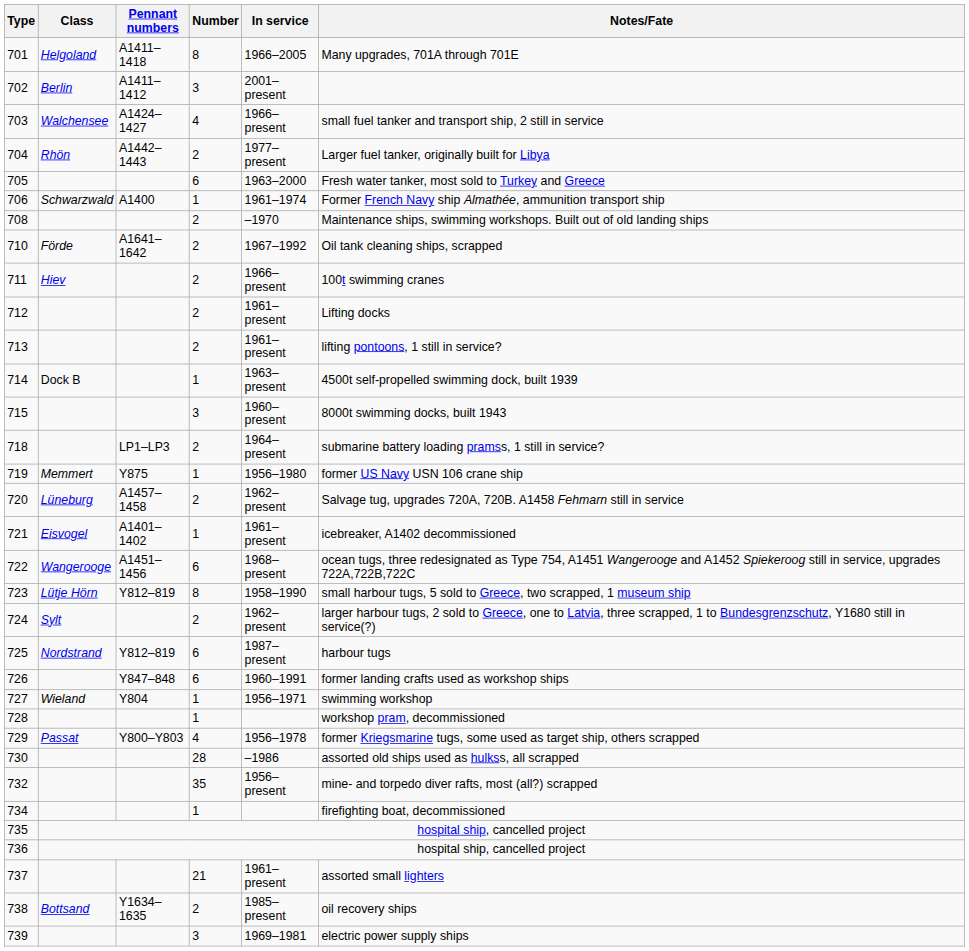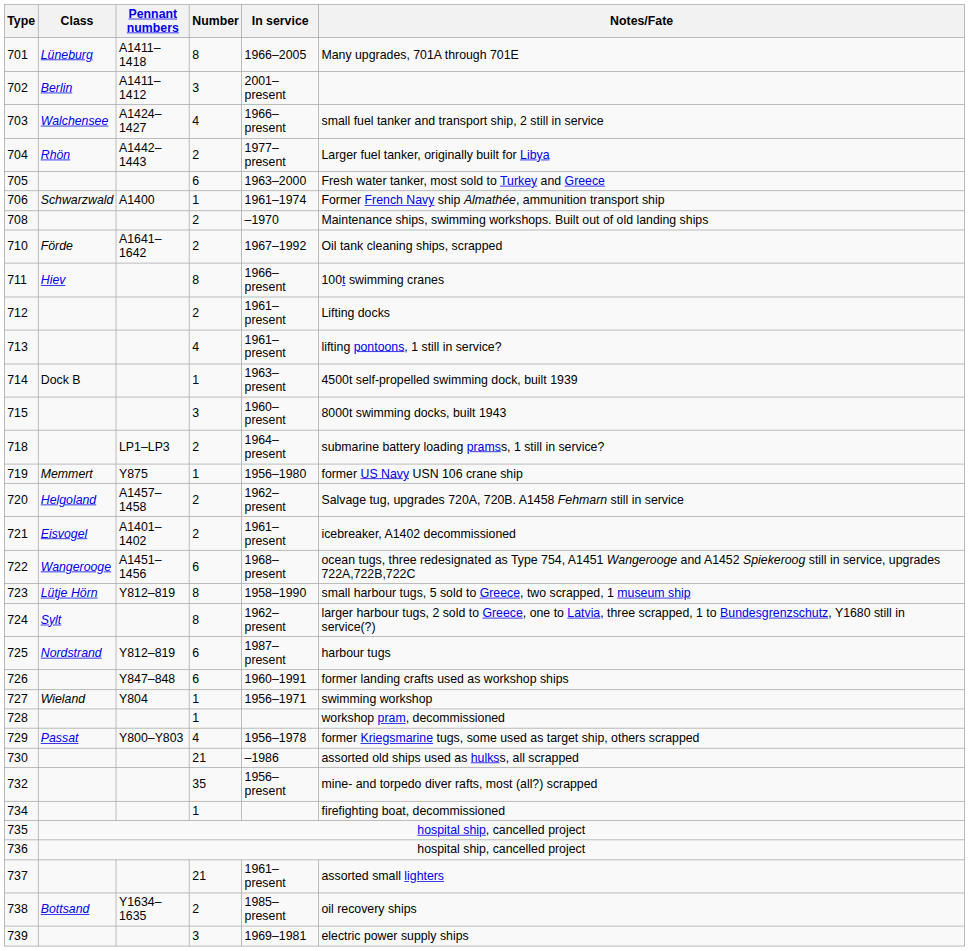701 | Class: Helgoland -> Lüneburg
711 | Number: 2 -> 8
713 | Number: 2 -> 4
720 | Class: Lüneburg -> Helgoland
721 | Number: 1 -> 2
724 | Number: 2 -> 8
730 | Number: 28 -> 21
